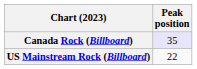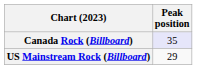US Mainstream Rock (Billboard) | Peak position: 22 -> 29
